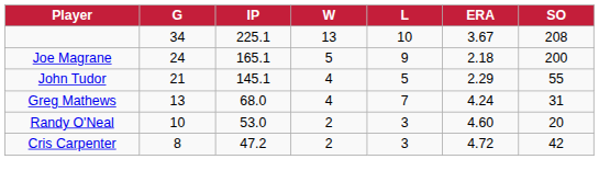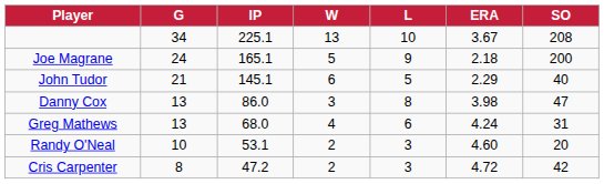John Tudor | W: 4 -> 6
John Tudor | SO: 55 -> 40
+ row: Danny Cox | 13 | 86.0 | 3 | 8 | 3.98 | 47
Greg Mathews | L: 7 -> 6
Randy O'Neal | IP: 53.0 -> 53.1
